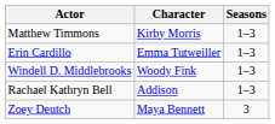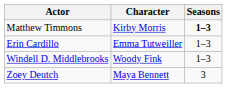Matthew Timmons | Seasons: normal -> bold
- row: Rachael Kathryn Bell | Addison | 1–3
